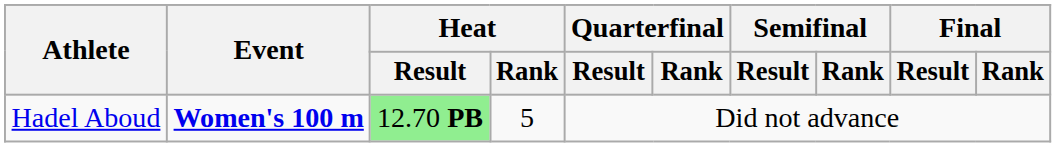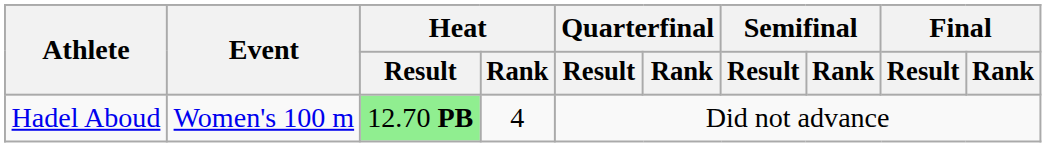Hadel Aboud | Event: bold -> normal
Hadel Aboud | Heat / Rank: 5 -> 4
